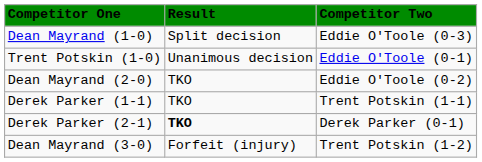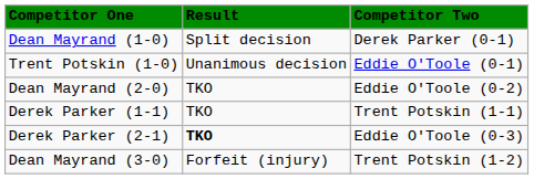Dean Mayrand (1-0) | Competitor Two: Eddie O'Toole (0-3) -> Derek Parker (0-1)
Derek Parker (2-1) | Competitor Two: Derek Parker (0-1) -> Eddie O'Toole (0-3)
